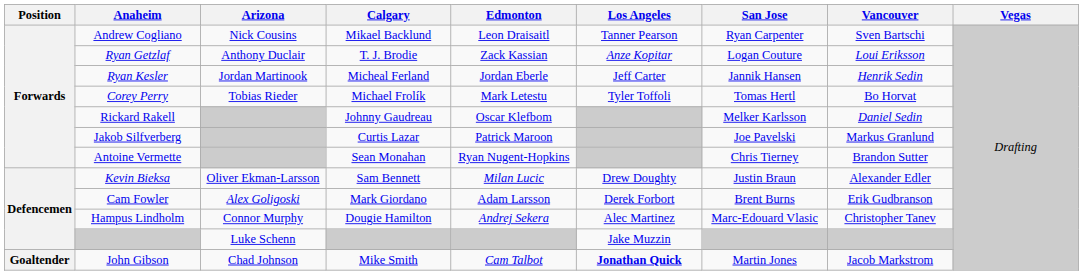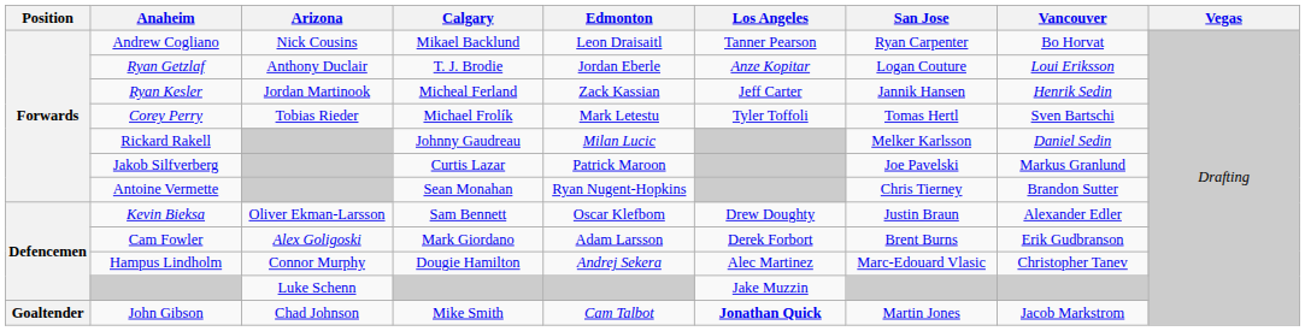Andrew Cogliano | Vancouver: Sven Bartschi -> Bo Horvat
Ryan Getzlaf | Edmonton: Zack Kassian -> Jordan Eberle
Ryan Kesler | Edmonton: Jordan Eberle -> Zack Kassian
Corey Perry | Vancouver: Bo Horvat -> Sven Bartschi
Rickard Rakell | Edmonton: Oscar Klefbom -> Milan Lucic
Kevin Bieksa | Edmonton: Milan Lucic -> Oscar Klefbom
